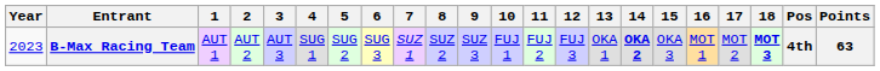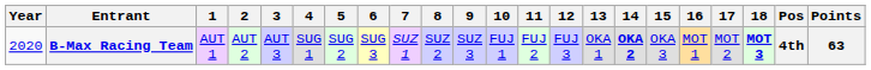B-Max Racing Team | Year: 2023 -> 2020
